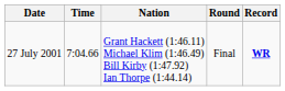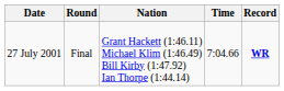columns swapped: Round <-> Time
